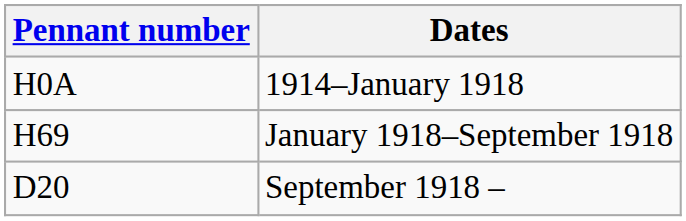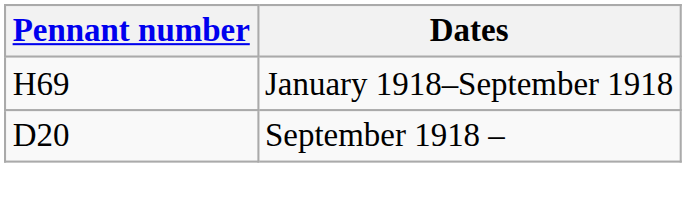- row: H0A | 1914–January 1918
